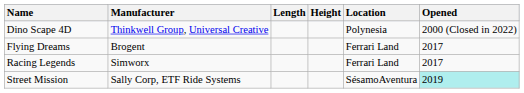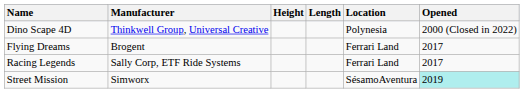columns swapped: Height <-> Length
Racing Legends | Manufacturer: Simworx -> Sally Corp, ETF Ride Systems
Street Mission | Manufacturer: Sally Corp, ETF Ride Systems -> Simworx
